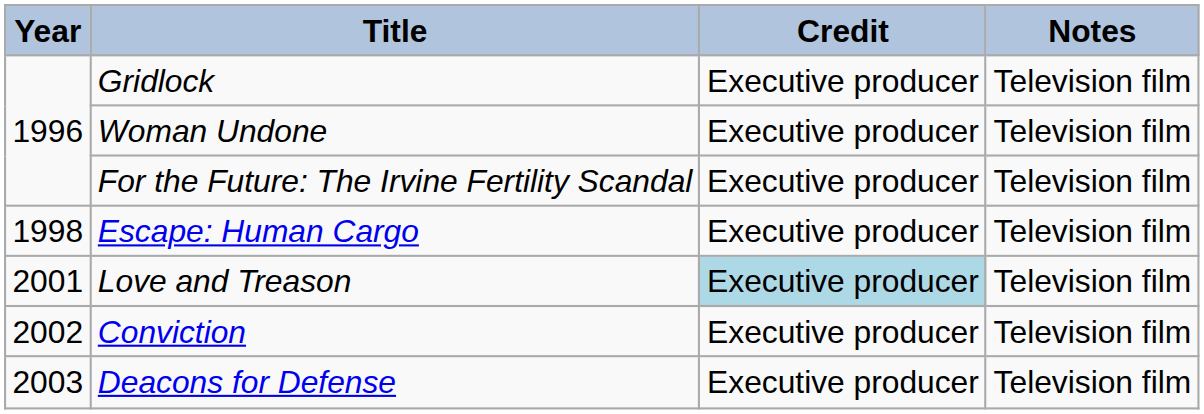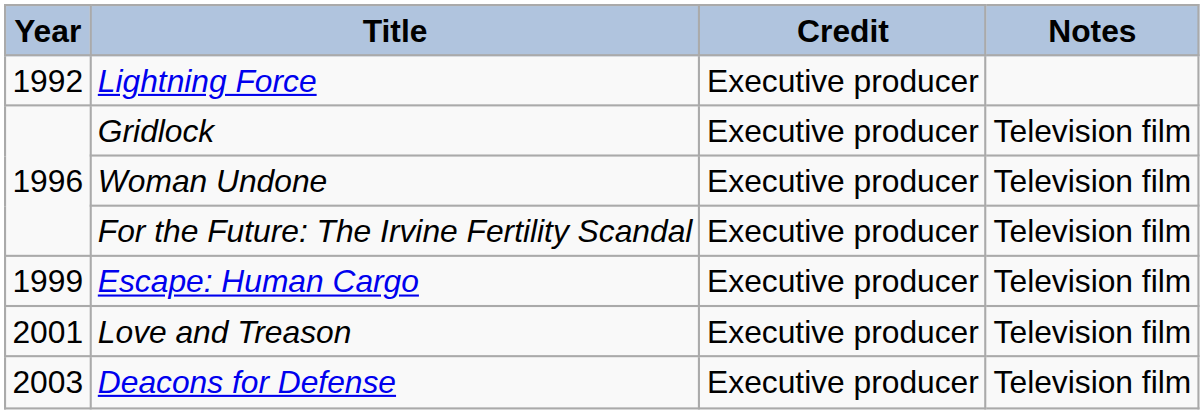+ row: 1992 | Lightning Force | Executive producer
Escape: Human Cargo | Year: 1998 -> 1999
Love and Treason | Credit: lightblue background -> no background
- row: 2002 | Conviction | Executive producer | Television film
